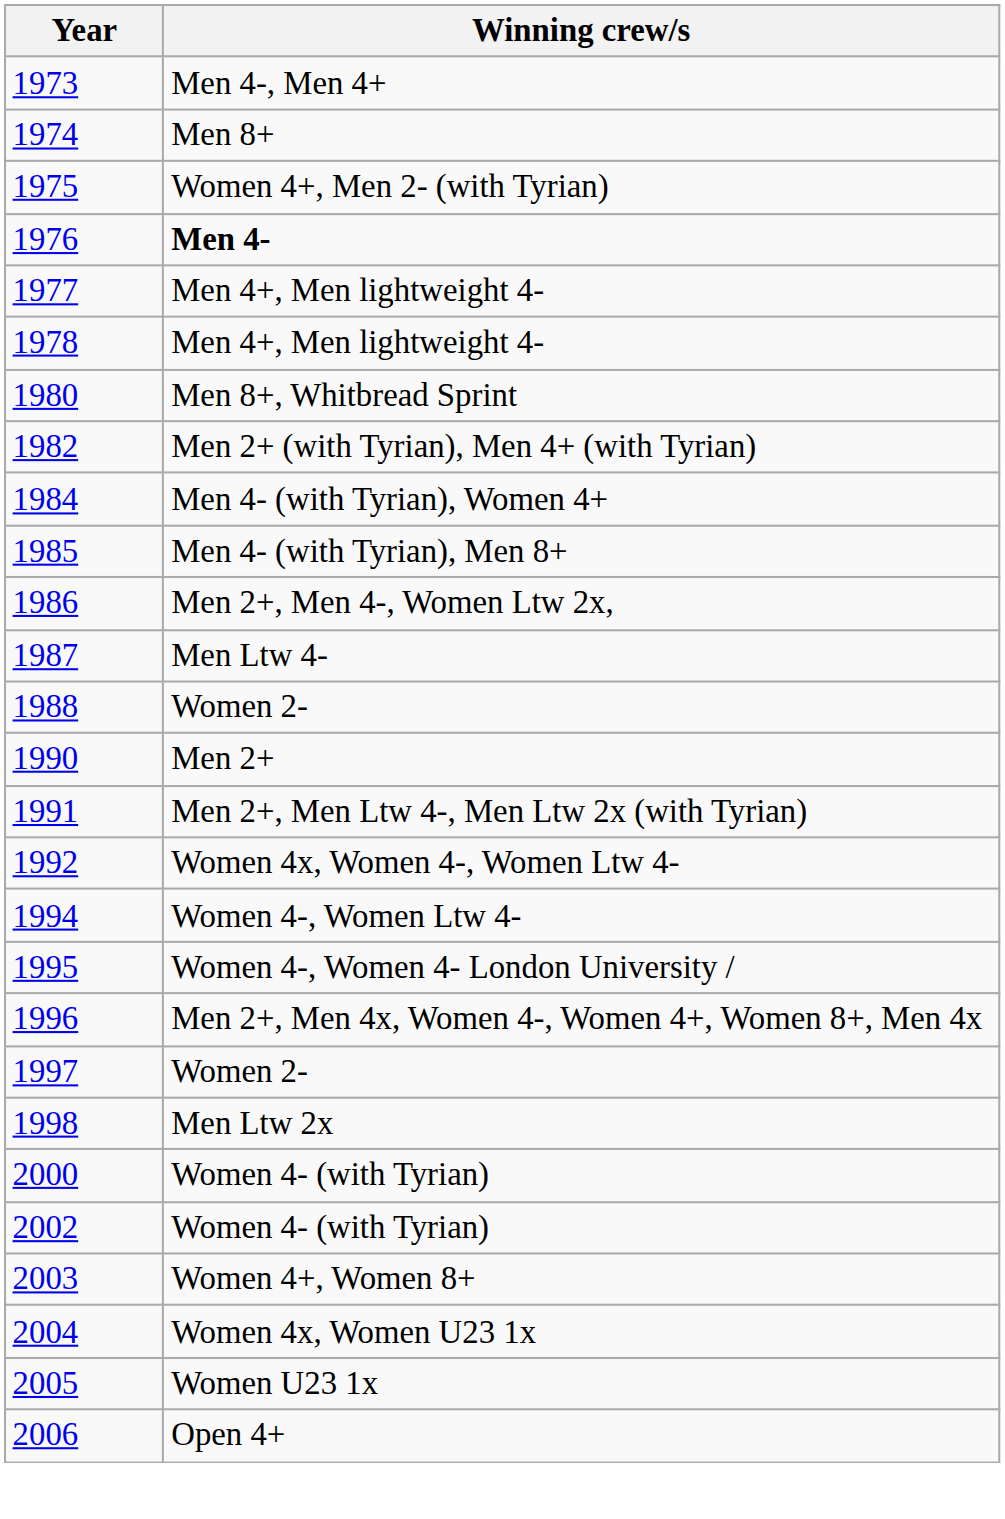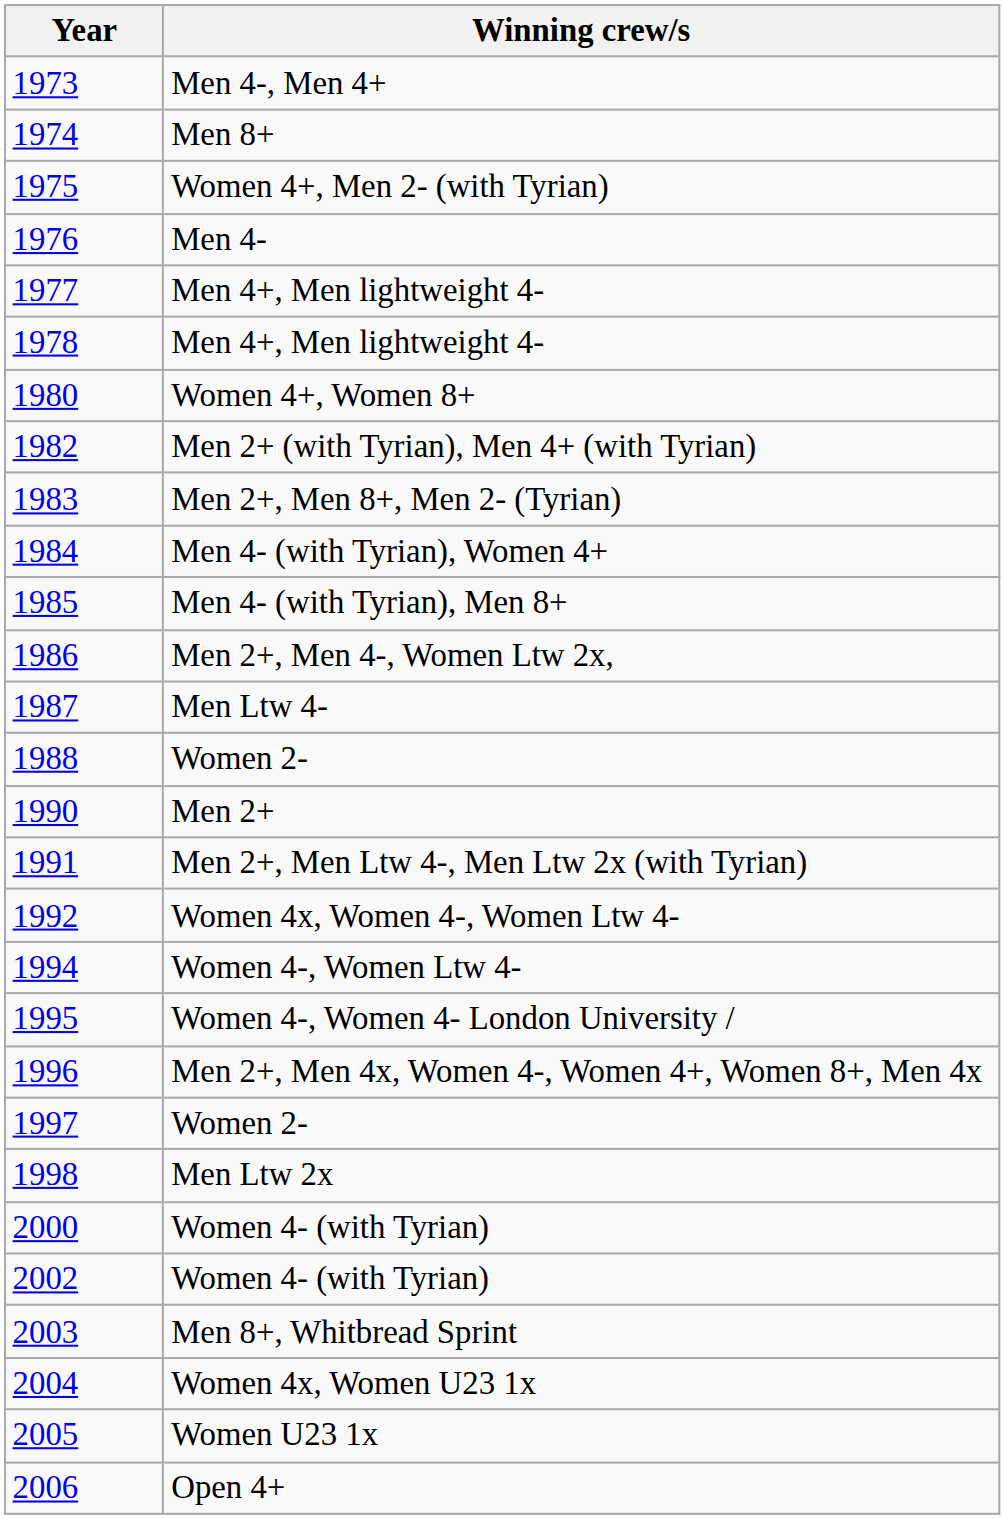1976 | Winning crew/s: bold -> normal
1980 | Winning crew/s: Men 8+, Whitbread Sprint -> Women 4+, Women 8+
+ row: 1983 | Men 2+, Men 8+, Men 2- (Tyrian)
2003 | Winning crew/s: Women 4+, Women 8+ -> Men 8+, Whitbread Sprint
